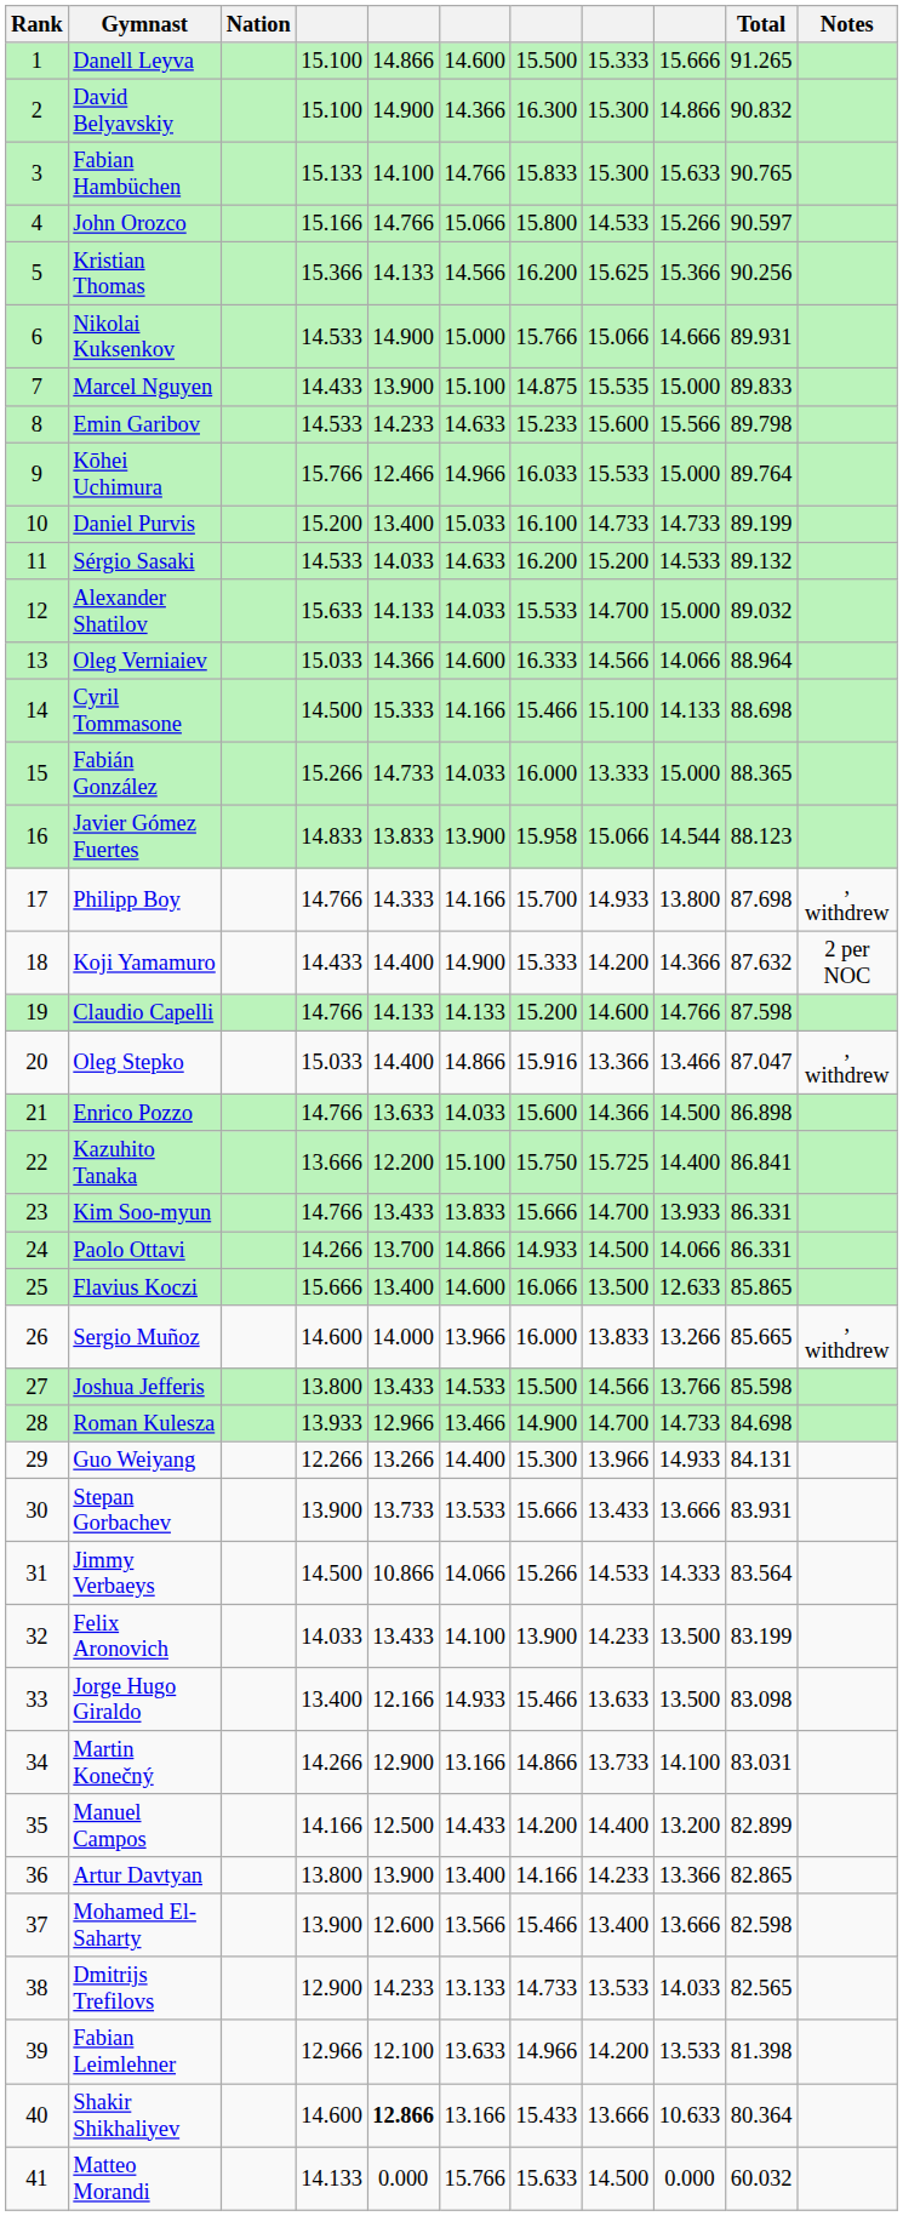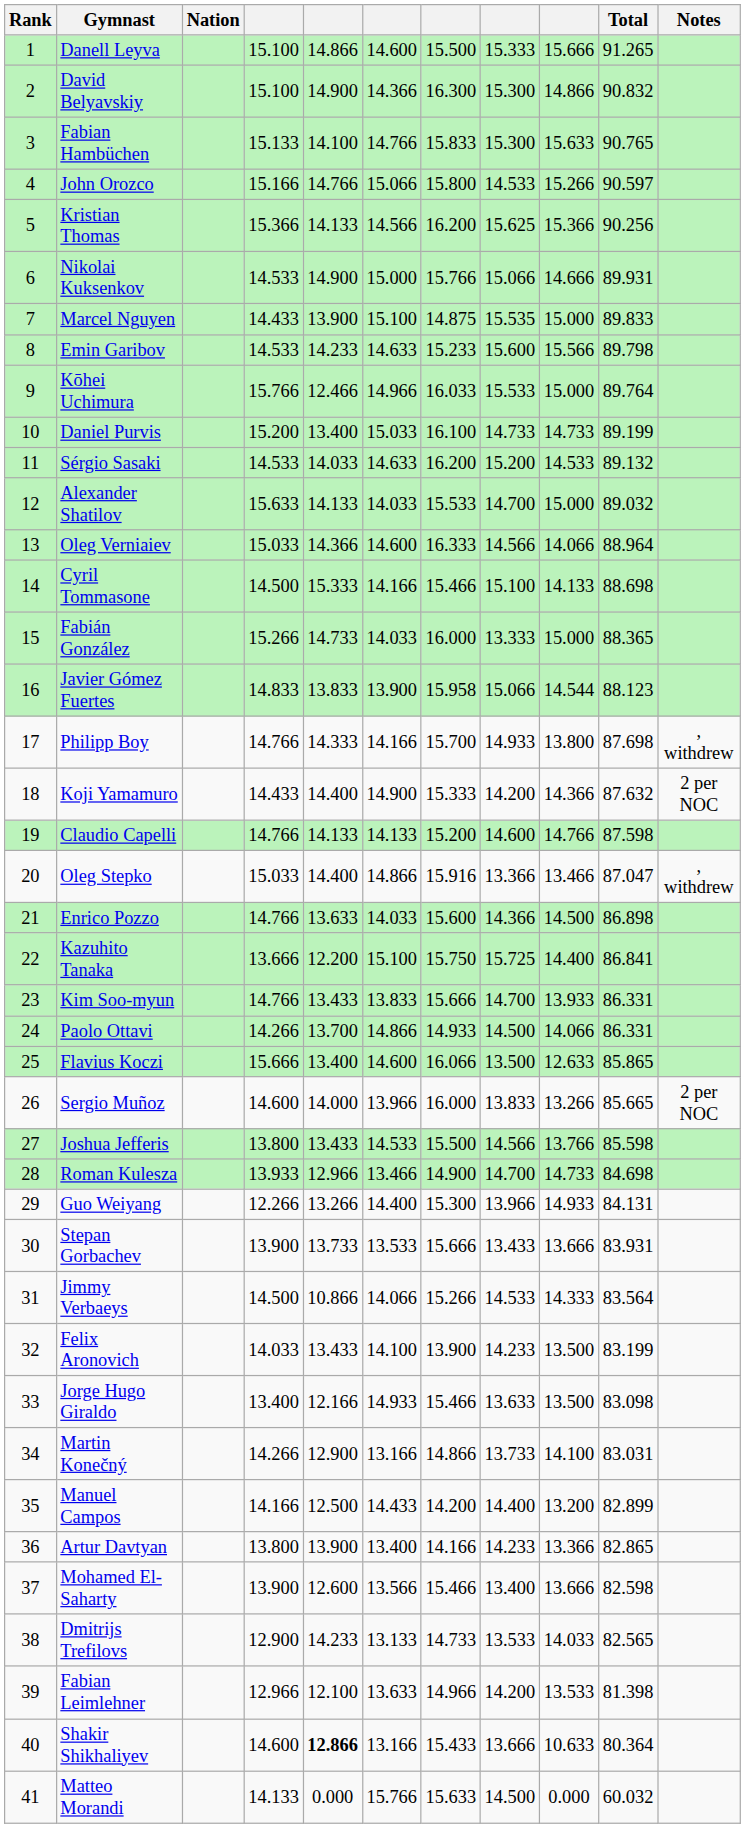Sergio Muñoz | Notes: , withdrew -> 2 per NOC
